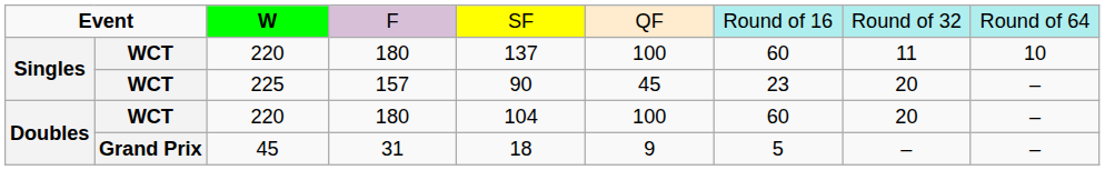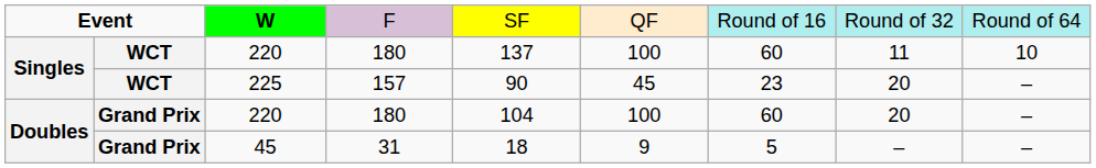Doubles / 220 | column 2: WCT -> Grand Prix
